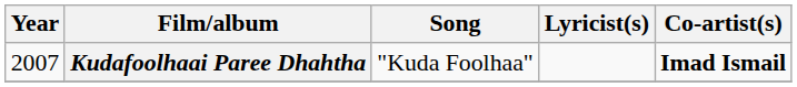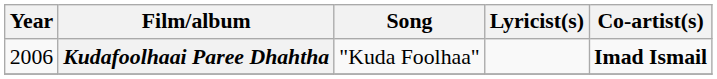Kudafoolhaai Paree Dhahtha | Year: 2007 -> 2006
